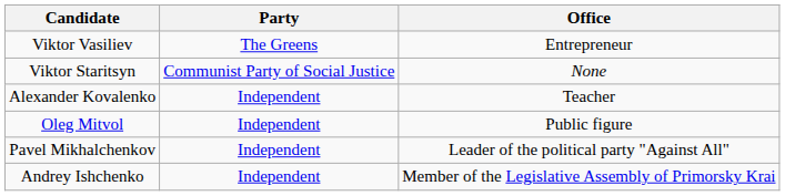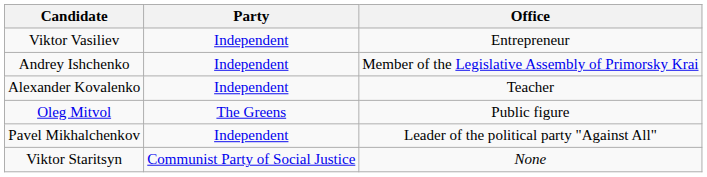Viktor Vasiliev | Party: The Greens -> Independent
rows swapped: Andrey Ishchenko <-> Viktor Staritsyn
Oleg Mitvol | Party: Independent -> The Greens
